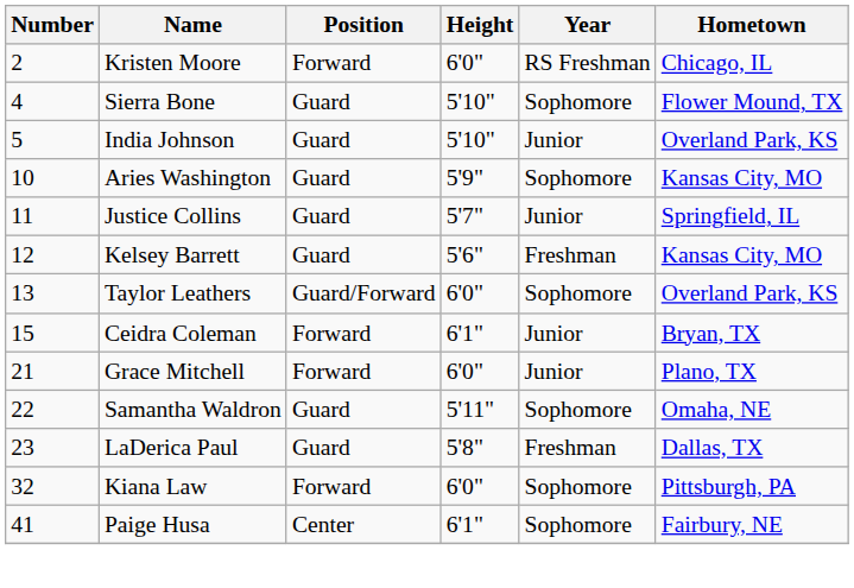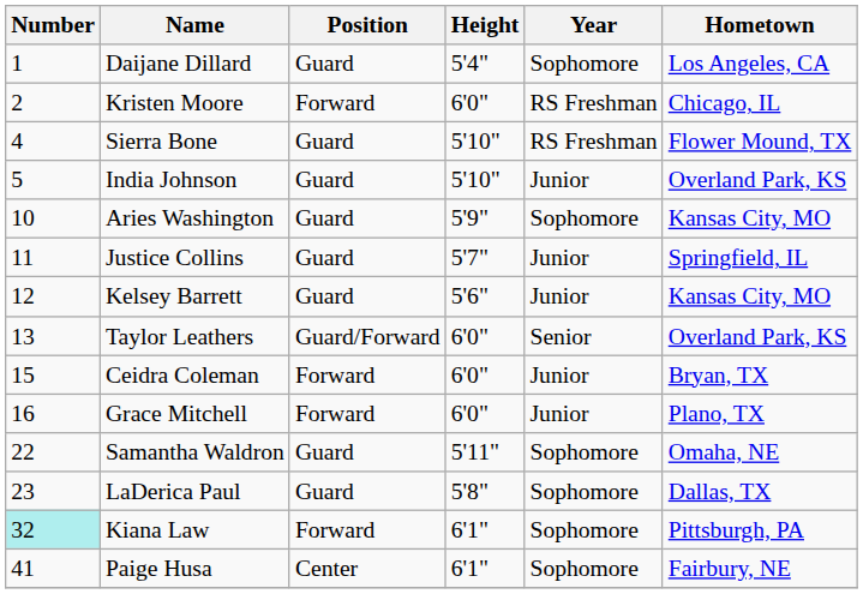+ row: 1 | Daijane Dillard | Guard | 5'4" | Sophomore | Los Angeles, CA
Sierra Bone | Year: Sophomore -> RS Freshman
Kelsey Barrett | Year: Freshman -> Junior
Taylor Leathers | Year: Sophomore -> Senior
Ceidra Coleman | Height: 6'1" -> 6'0"
Grace Mitchell | Number: 21 -> 16
LaDerica Paul | Year: Freshman -> Sophomore
Kiana Law | Number: no background -> paleturquoise background
Kiana Law | Height: 6'0" -> 6'1"
